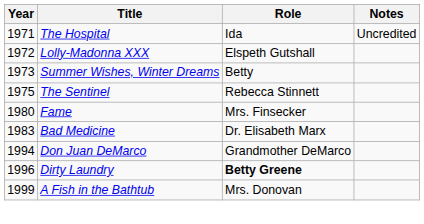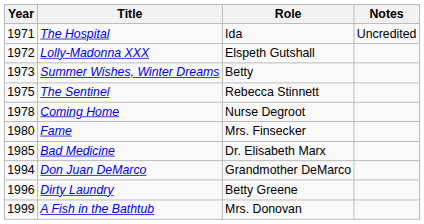+ row: 1978 | Coming Home | Nurse Degroot
Bad Medicine | Year: 1983 -> 1985
Dirty Laundry | Role: bold -> normal
